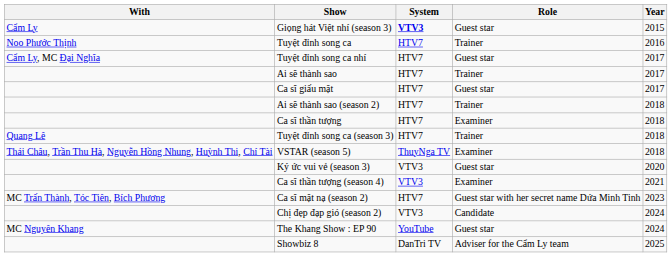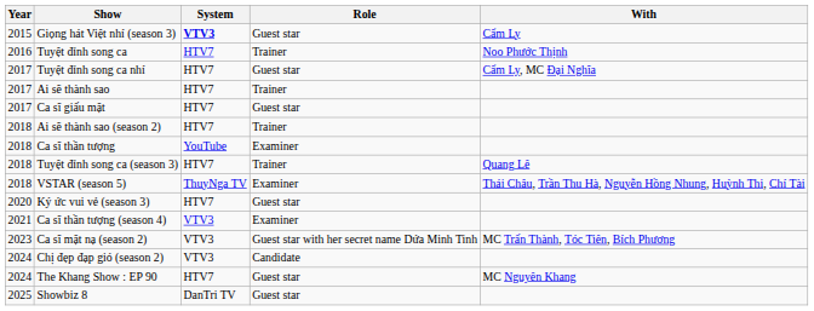columns swapped: Year <-> With
Ca sĩ thần tượng | System: HTV7 -> YouTube
Ký ức vui vẻ (season 3) | System: VTV3 -> HTV7
Ca sĩ mặt nạ (season 2) | System: HTV7 -> VTV3
The Khang Show : EP 90 | System: YouTube -> HTV7
Showbiz 8 | Role: Adviser for the Cẩm Ly team -> Guest star
